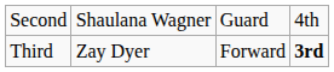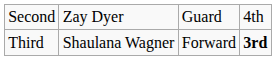Second | column 2: Shaulana Wagner -> Zay Dyer
Third | column 2: Zay Dyer -> Shaulana Wagner
